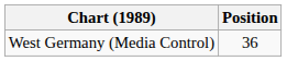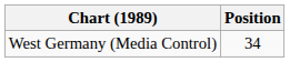West Germany (Media Control) | Position: 36 -> 34
